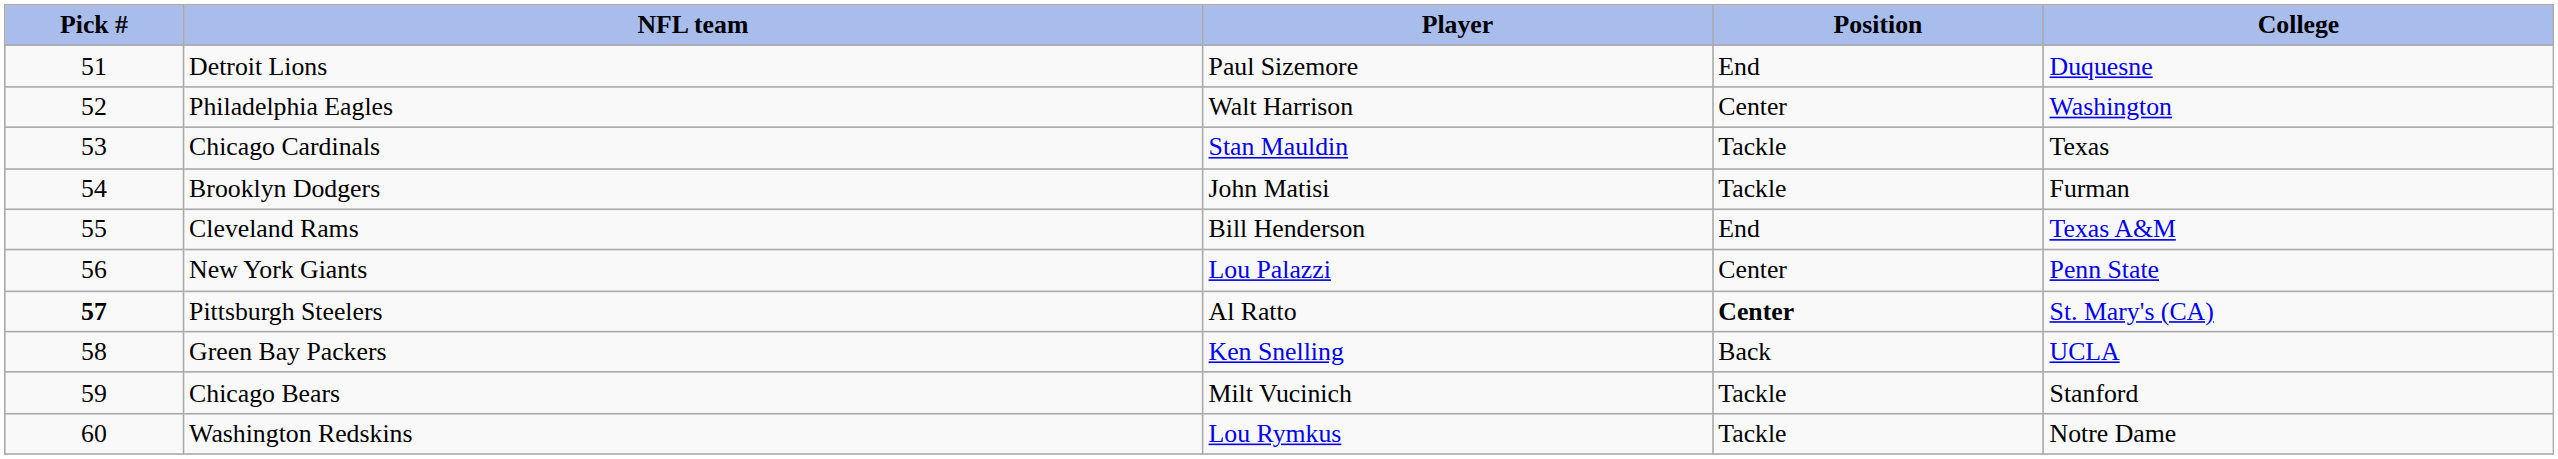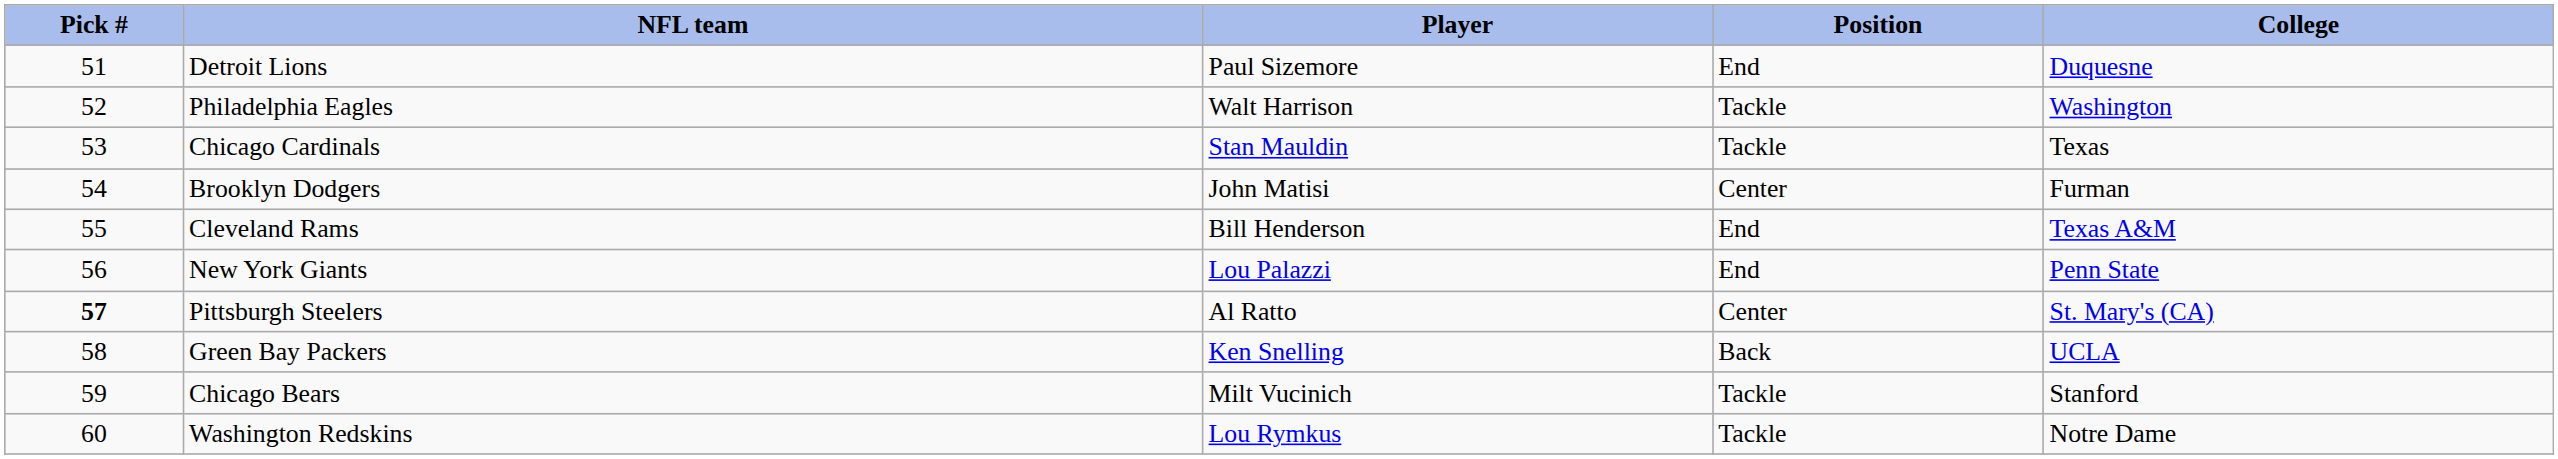Philadelphia Eagles | Position: Center -> Tackle
Brooklyn Dodgers | Position: Tackle -> Center
New York Giants | Position: Center -> End
Pittsburgh Steelers | Position: bold -> normal
